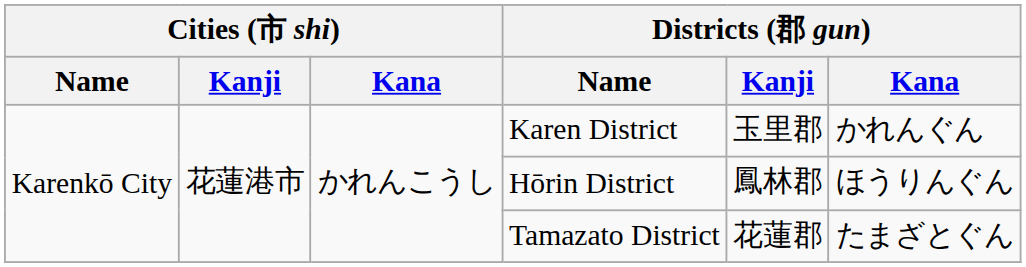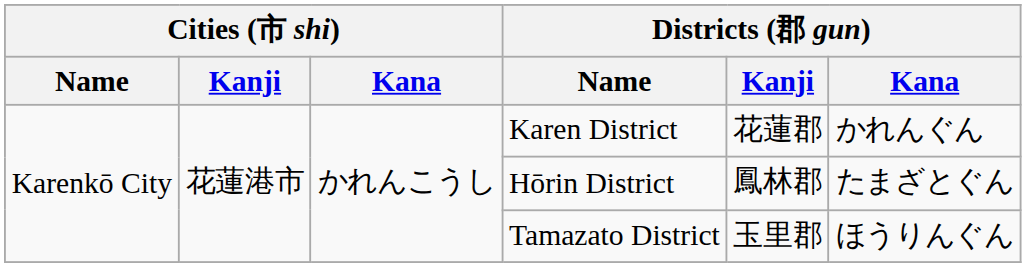Karen District | Districts (郡 gun) / Kanji: 玉里郡 -> 花蓮郡
Hōrin District | Districts (郡 gun) / Kana: ほうりんぐん -> たまざとぐん
Tamazato District | Districts (郡 gun) / Kanji: 花蓮郡 -> 玉里郡
Tamazato District | Districts (郡 gun) / Kana: たまざとぐん -> ほうりんぐん
